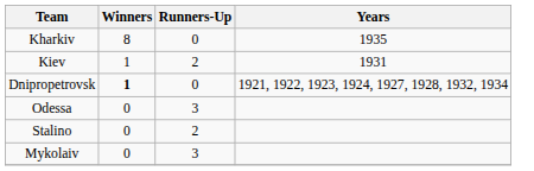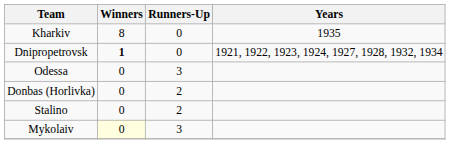- row: Kiev | 1 | 2 | 1931
+ row: Donbas (Horlivka) | 0 | 2
Mykolaiv | Winners: no background -> lightyellow background
